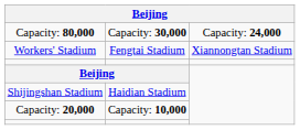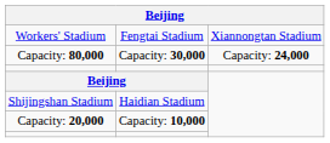rows swapped: Workers' Stadium <-> Capacity: 80,000
